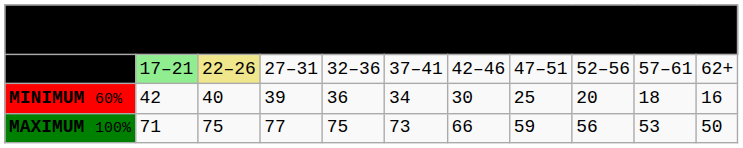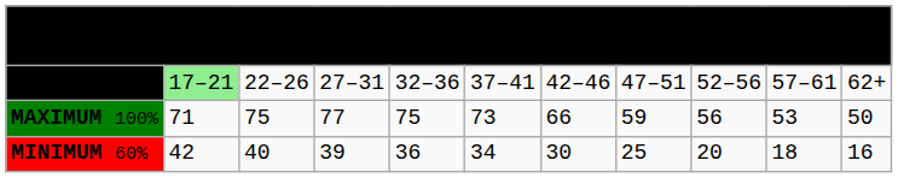AGE GROUP | column 3: khaki background -> no background
rows swapped: MAXIMUM 100% <-> MINIMUM 60%
